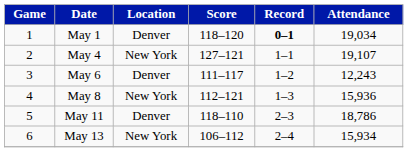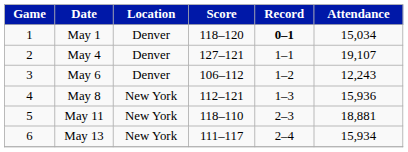May 1 | Attendance: 19,034 -> 15,034
May 4 | Location: New York -> Denver
May 6 | Score: 111–117 -> 106–112
May 11 | Location: Denver -> New York
May 11 | Attendance: 18,786 -> 18,881
May 13 | Score: 106–112 -> 111–117
